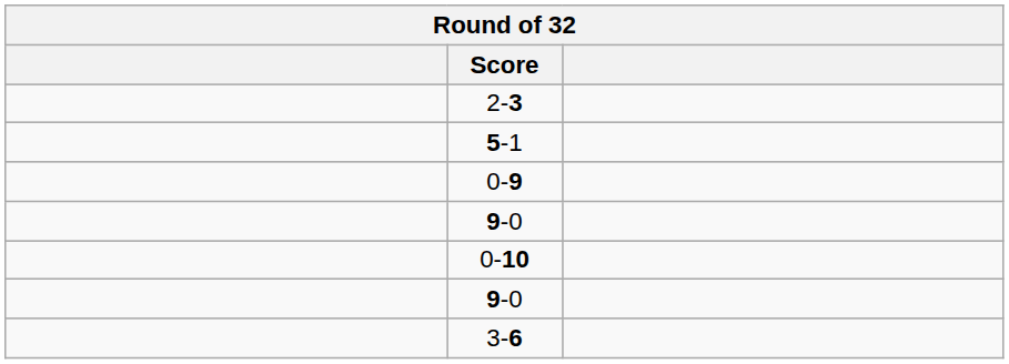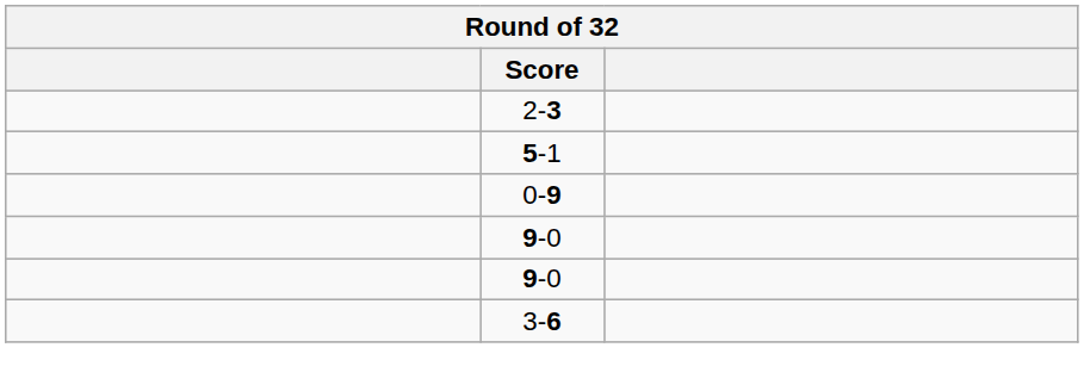- row: 0-10
